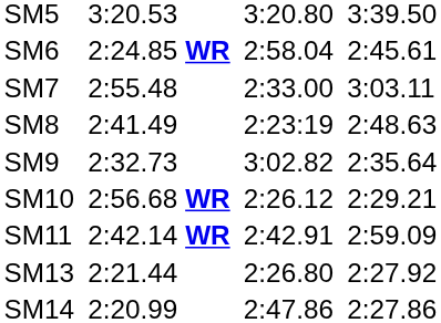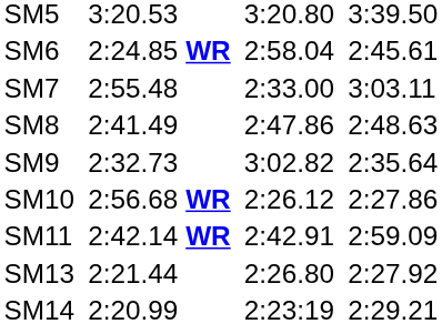SM8 | column 5: 2:23:19 -> 2:47.86
SM10 | column 7: 2:29.21 -> 2:27.86
SM14 | column 5: 2:47.86 -> 2:23:19
SM14 | column 7: 2:27.86 -> 2:29.21
